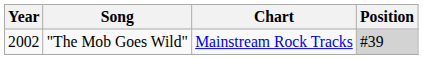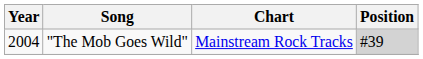"The Mob Goes Wild" | Year: 2002 -> 2004
